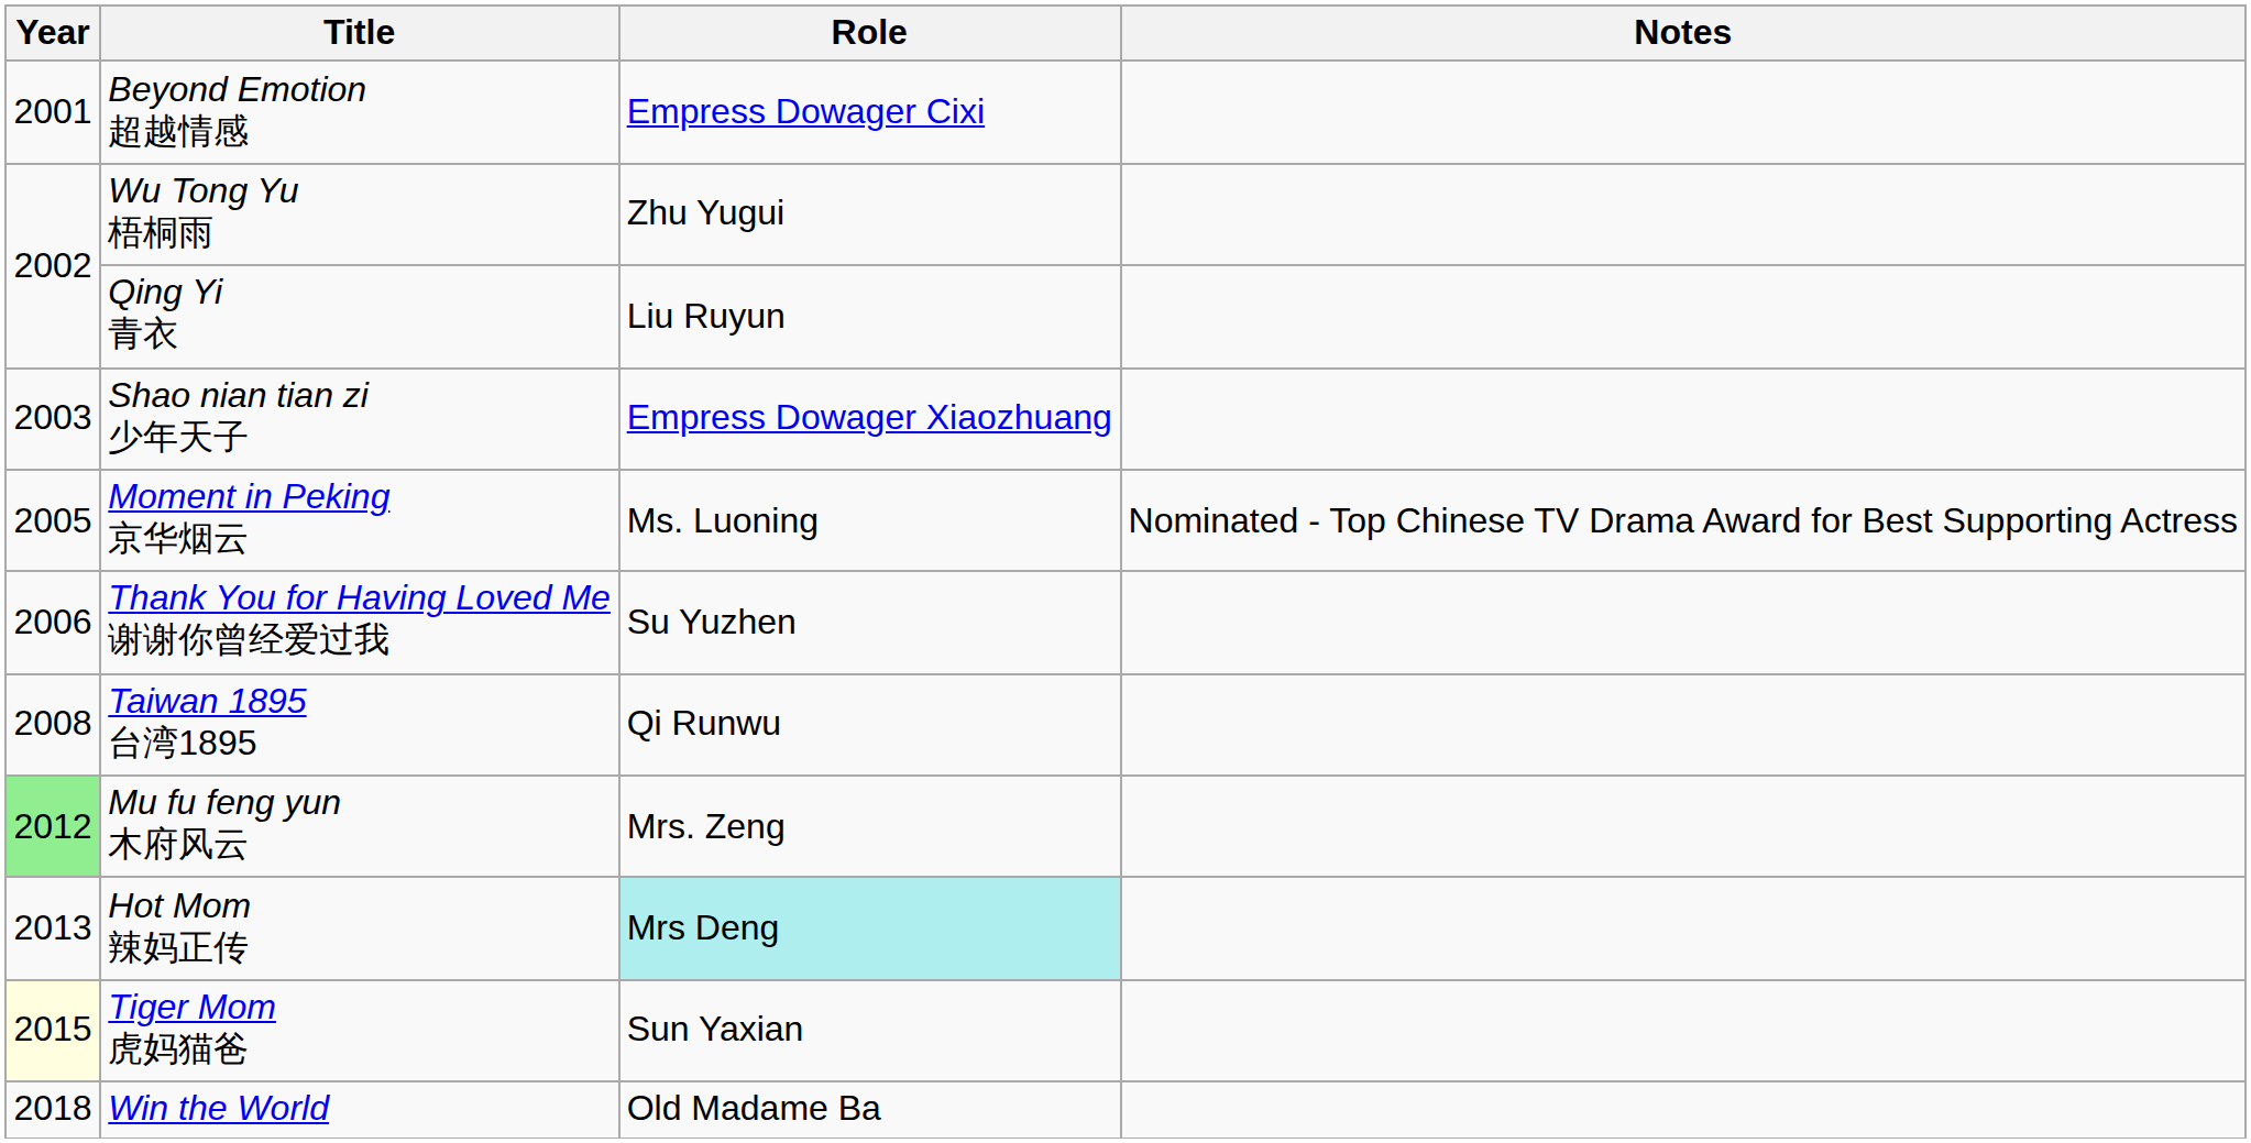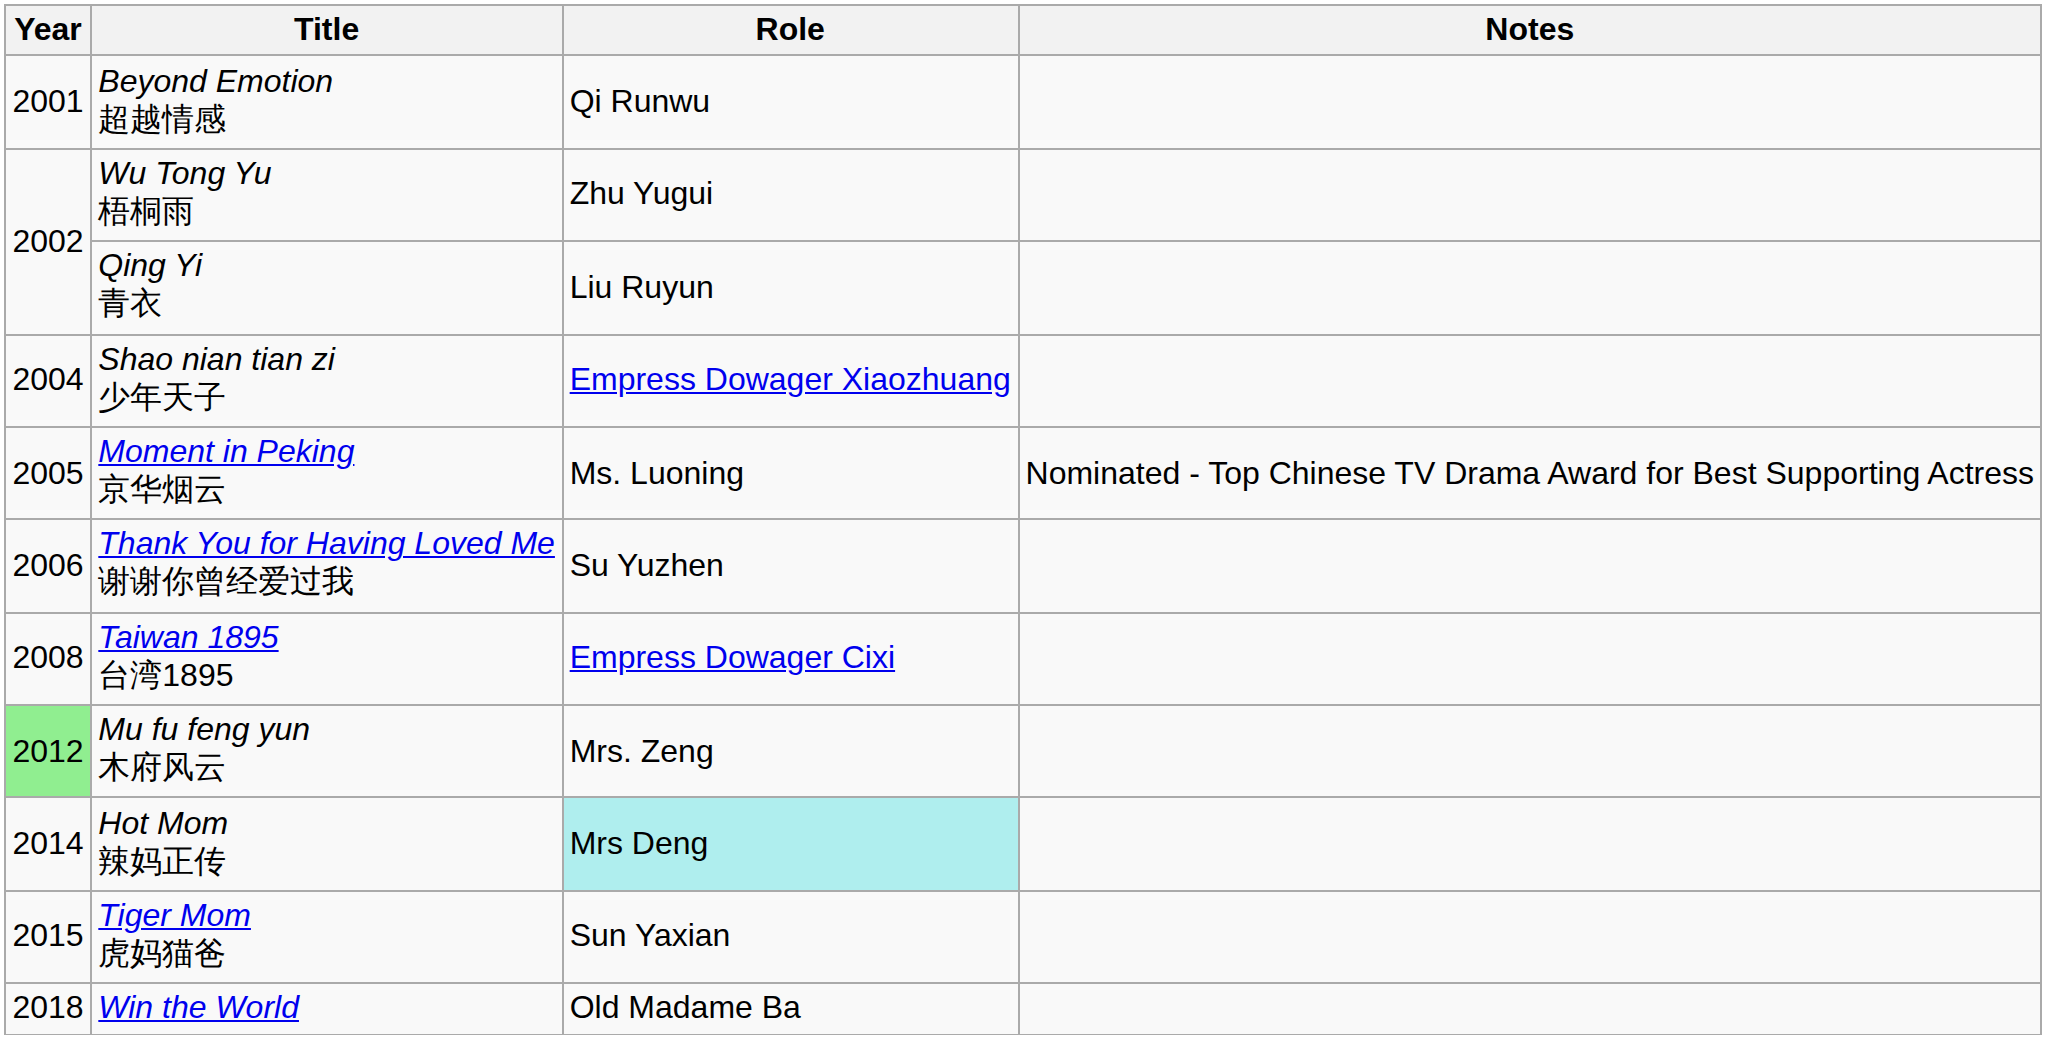Beyond Emotion 超越情感 | Role: Empress Dowager Cixi -> Qi Runwu
Shao nian tian zi 少年天子 | Year: 2003 -> 2004
Taiwan 1895 台湾1895 | Role: Qi Runwu -> Empress Dowager Cixi
Hot Mom 辣妈正传 | Year: 2013 -> 2014
Tiger Mom 虎妈猫爸 | Year: lightyellow background -> no background
